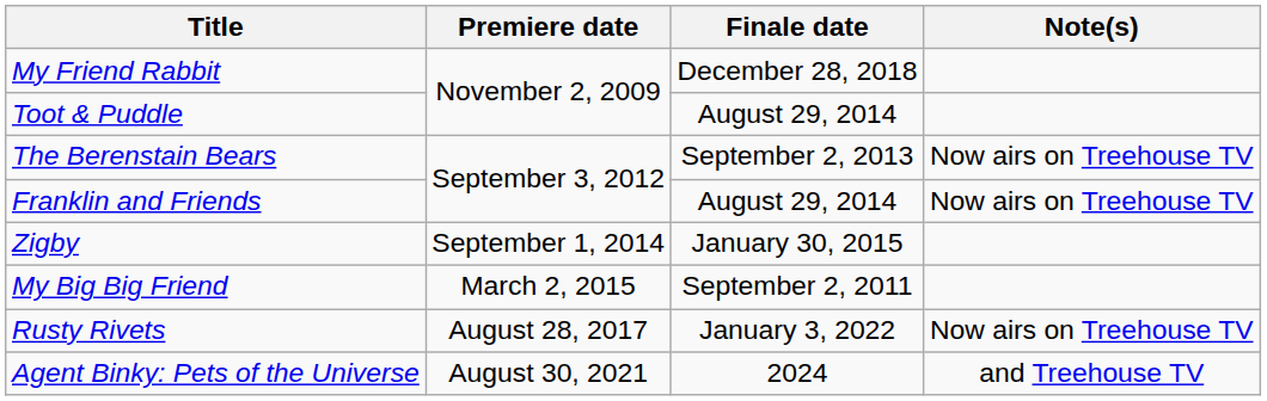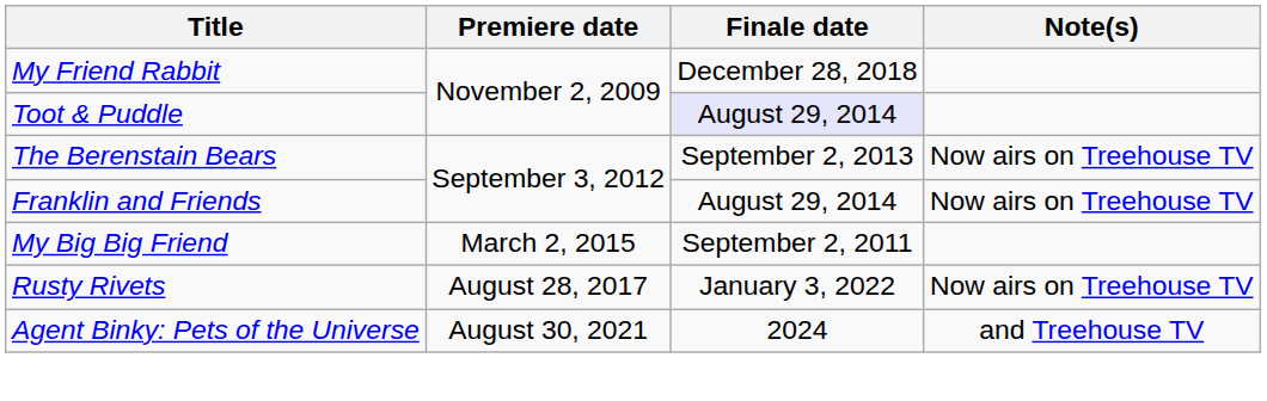Toot & Puddle | Finale date: no background -> lavender background
- row: Zigby | September 1, 2014 | January 30, 2015
